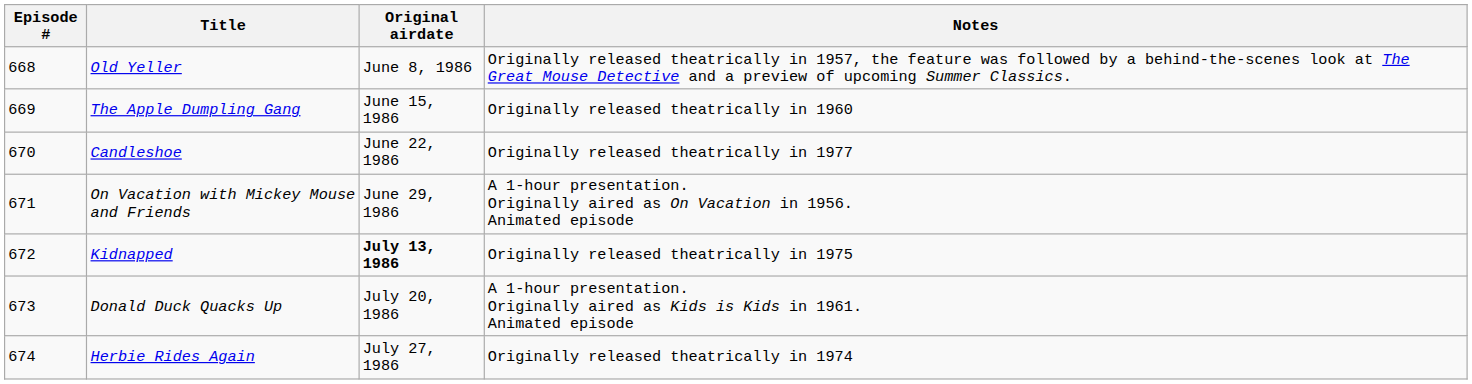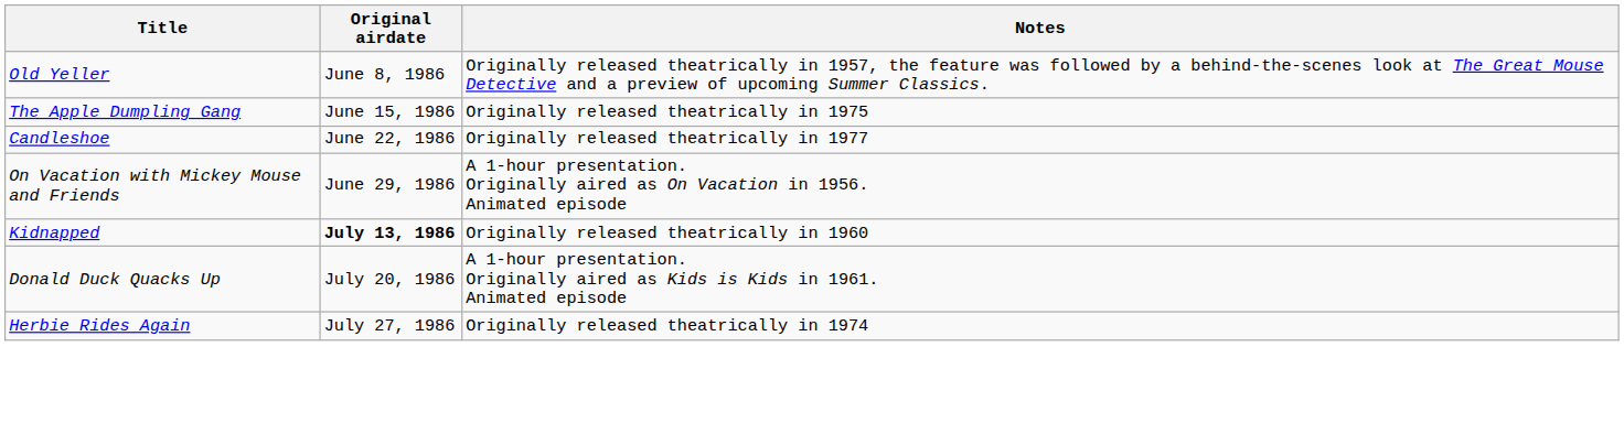- column: Episode # | 668 | 669 | 670 | 671 | 672 | 673 | 674
The Apple Dumpling Gang | Notes: Originally released theatrically in 1960 -> Originally released theatrically in 1975
Kidnapped | Notes: Originally released theatrically in 1975 -> Originally released theatrically in 1960
